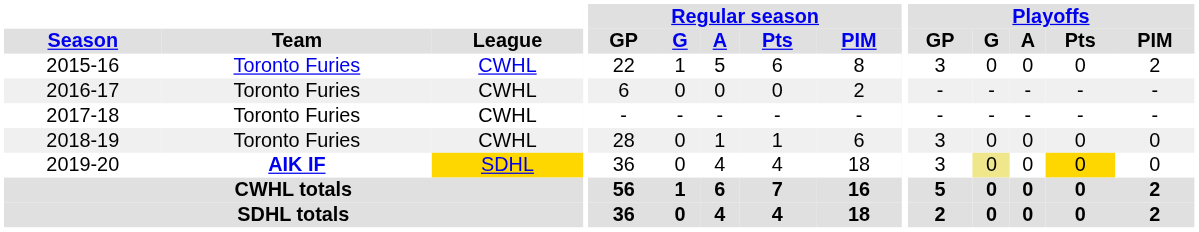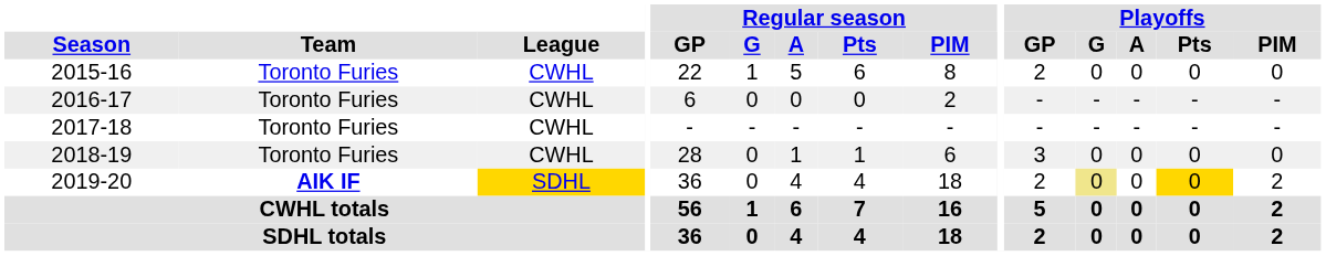2015-16 | Playoffs / GP: 3 -> 2
2015-16 | Playoffs / PIM: 2 -> 0
2019-20 | Playoffs / GP: 3 -> 2
2019-20 | Playoffs / PIM: 0 -> 2
